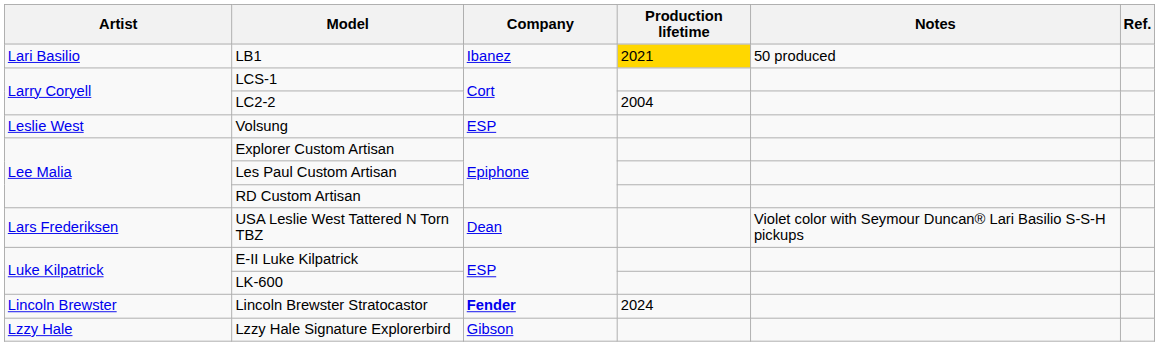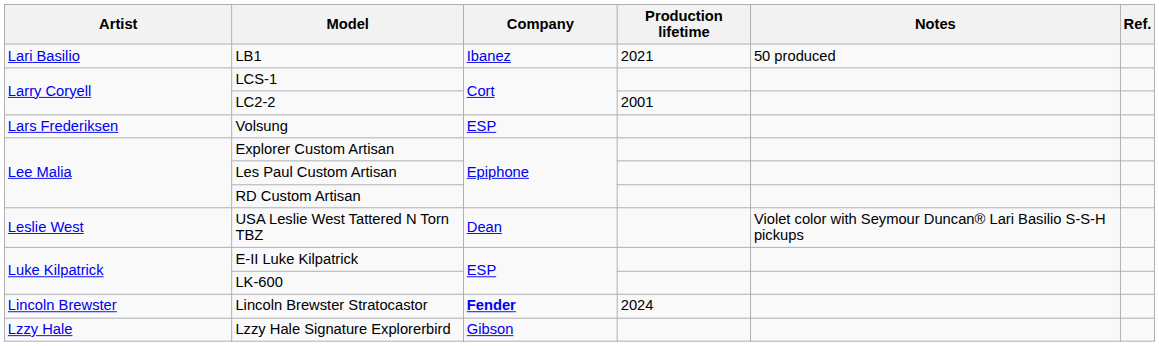LB1 | Production lifetime: gold background -> no background
LC2-2 | Production lifetime: 2004 -> 2001
Volsung | Artist: Leslie West -> Lars Frederiksen
USA Leslie West Tattered N Torn TBZ | Artist: Lars Frederiksen -> Leslie West
